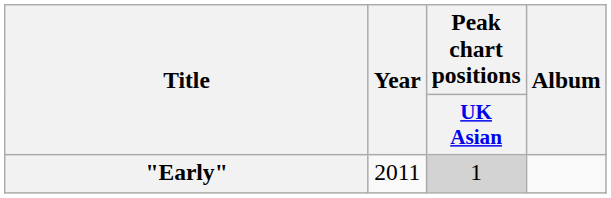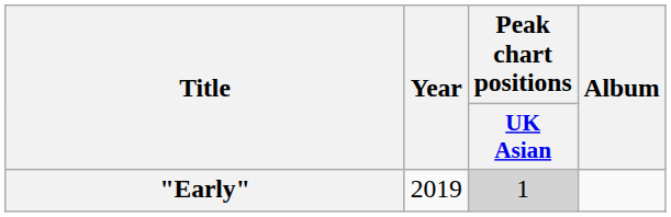"Early" | Year: 2011 -> 2019
